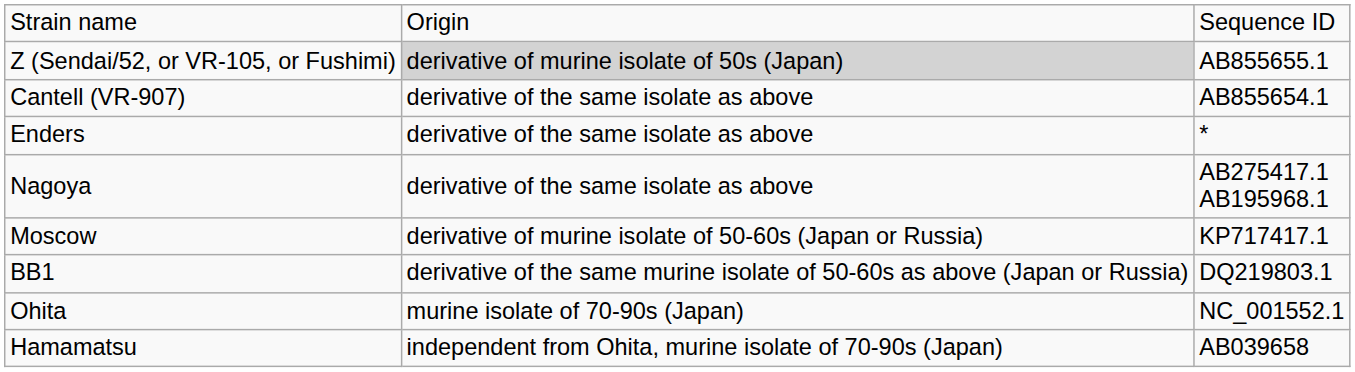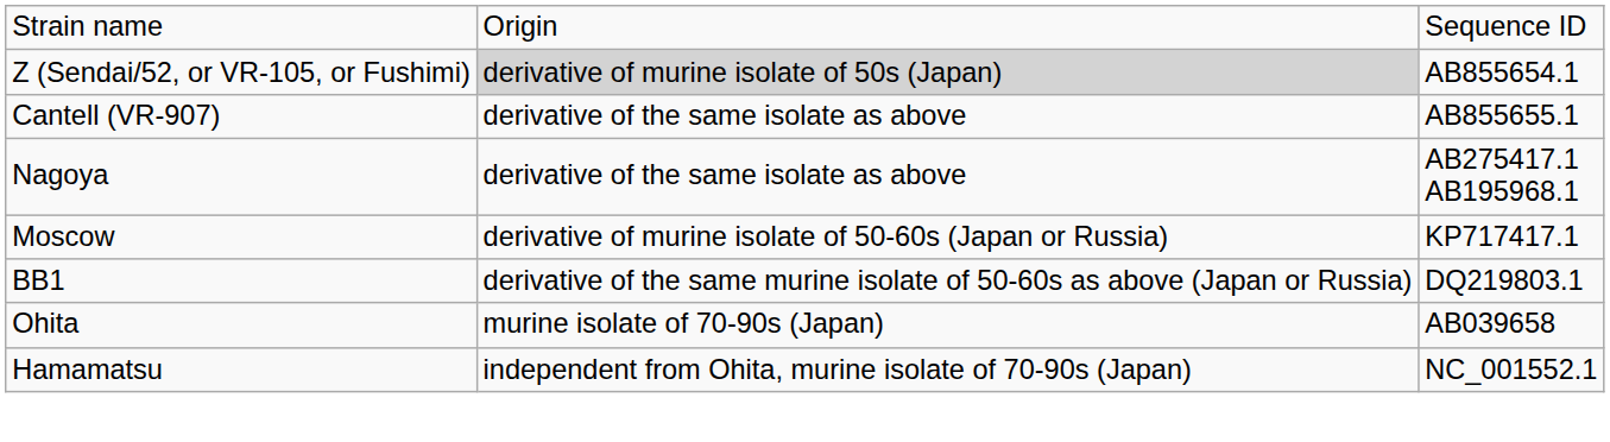Z (Sendai/52, or VR-105, or Fushimi) | column 3: AB855655.1 -> AB855654.1
Cantell (VR-907) | column 3: AB855654.1 -> AB855655.1
- row: Enders | derivative of the same isolate as above | *
Ohita | column 3: NC_001552.1 -> AB039658
Hamamatsu | column 3: AB039658 -> NC_001552.1
